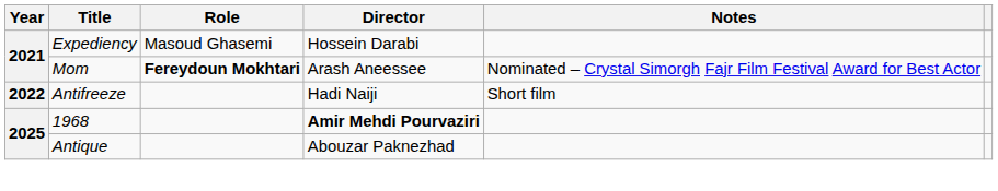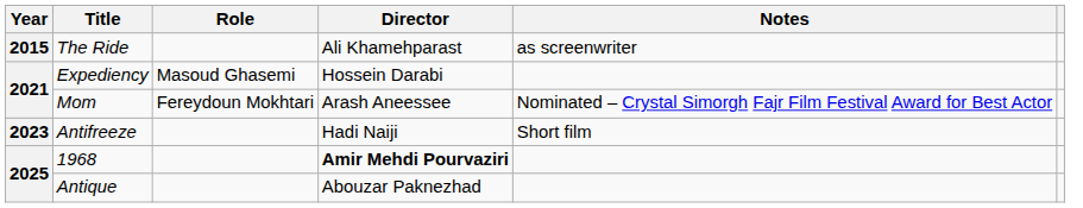+ row: 2015 | The Ride | Ali Khamehparast | as screenwriter
Mom | Role: bold -> normal
Antifreeze | Year: 2022 -> 2023
